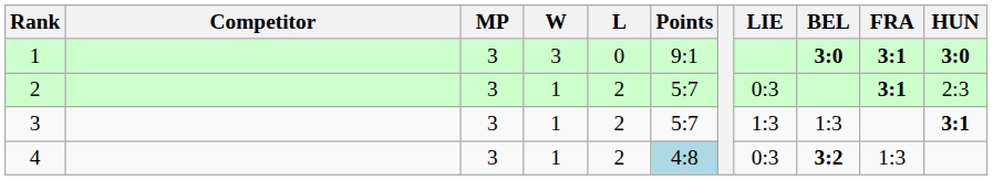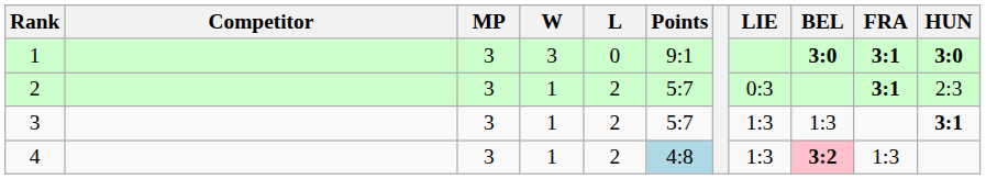4 | LIE: 0:3 -> 1:3
4 | BEL: no background -> pink background
